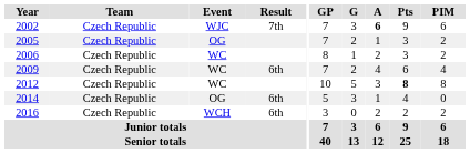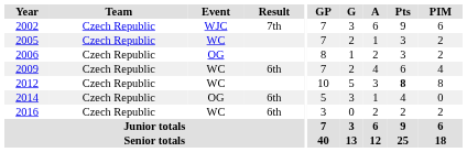2002 | A: bold -> normal
2005 | Event: OG -> WC
2006 | Event: WC -> OG
2016 | Event: WCH -> WC
